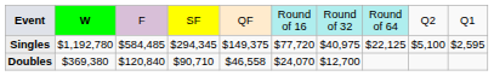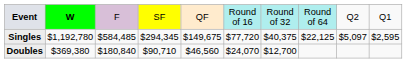Singles | column 5: $149,375 -> $149,675
Singles | column 7: $40,975 -> $40,375
Singles | column 9: $5,100 -> $5,097
Doubles | column 3: $120,840 -> $180,840
Doubles | column 5: $46,558 -> $46,560
